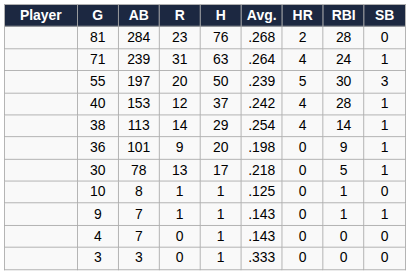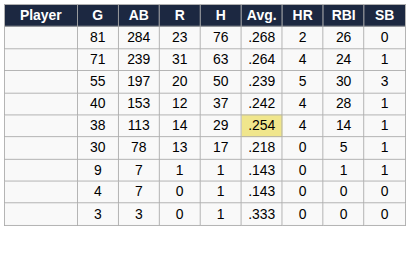81 | RBI: 28 -> 26
38 | Avg.: no background -> khaki background
- row: 36 | 101 | 9 | 20 | .198 | 0 | 9 | 1
- row: 10 | 8 | 1 | 1 | .125 | 0 | 1 | 0
